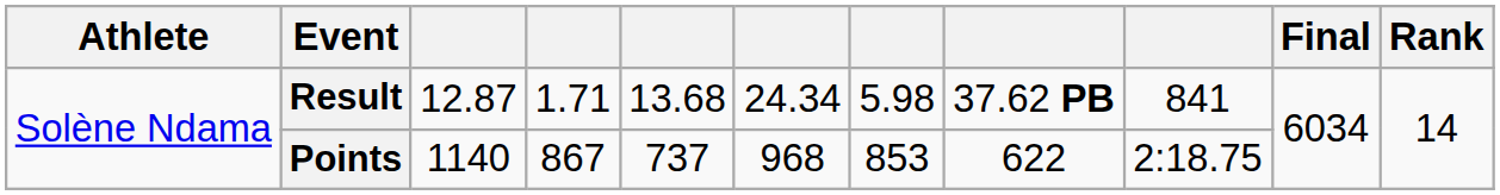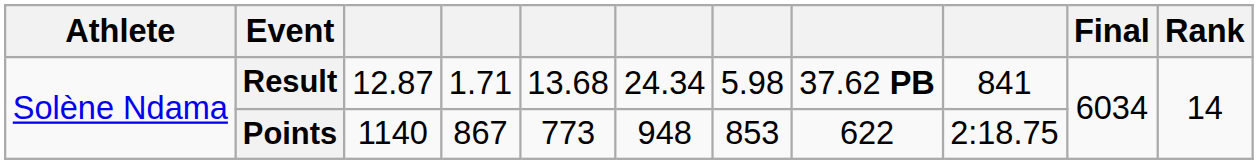Points | column 5: 737 -> 773
Points | column 6: 968 -> 948
